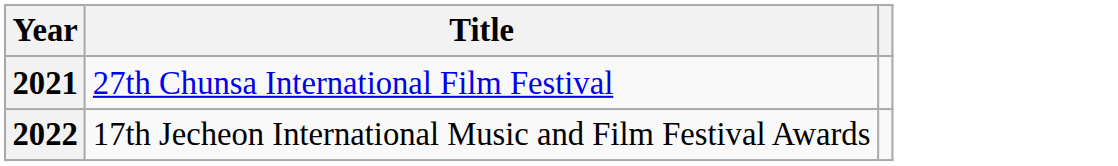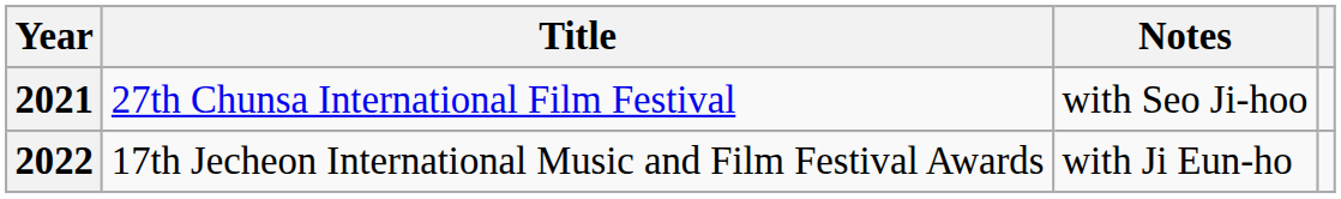+ column: Notes | with Seo Ji-hoo | with Ji Eun-ho
